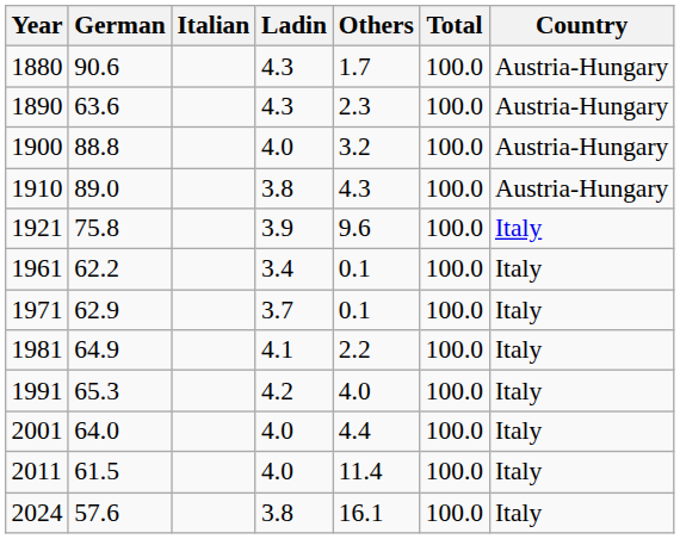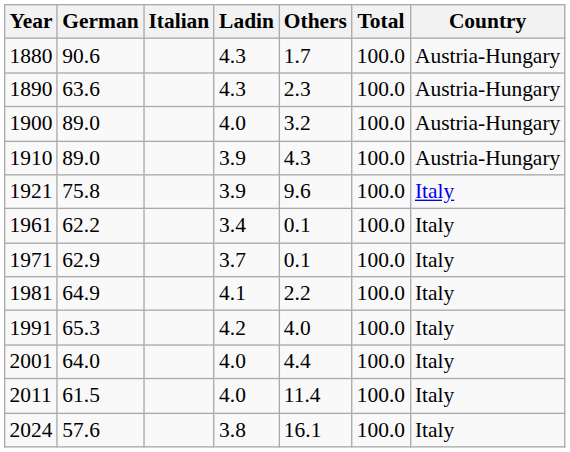1900 | German: 88.8 -> 89.0
1910 | Ladin: 3.8 -> 3.9
